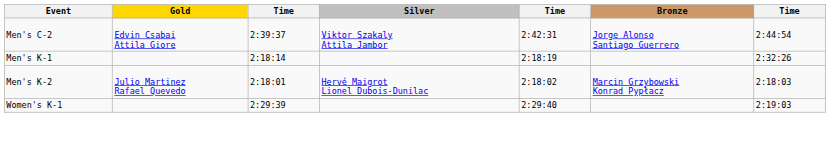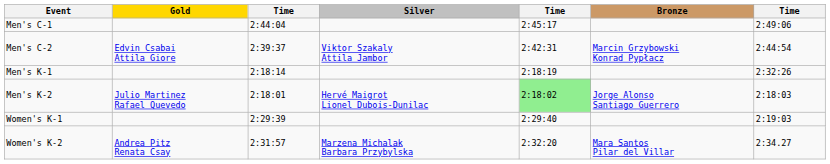+ row: Men's C-1 | 2:44:04 | 2:45:17 | 2:49:06
Men's C-2 | Bronze: Jorge Alonso Santiago Guerrero -> Marcin Grzybowski Konrad Pypłacz
Men's K-2 | column 5: no background -> lightgreen background
Men's K-2 | Bronze: Marcin Grzybowski Konrad Pypłacz -> Jorge Alonso Santiago Guerrero
+ row: Women's K-2 | Andrea Pitz Renata Csay | 2:31:57 | Marzena Michalak Barbara Przybylska | 2:32:20 | Mara Santos Pilar del Villar | 2:34.27
